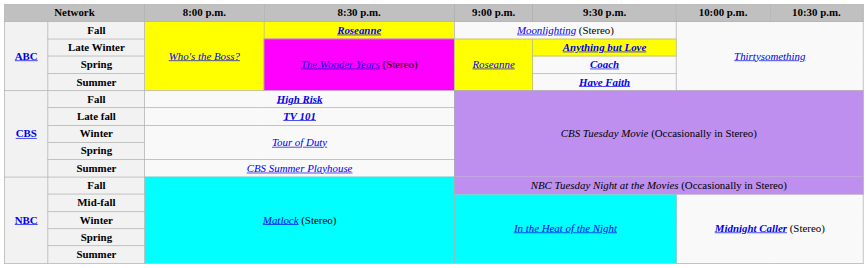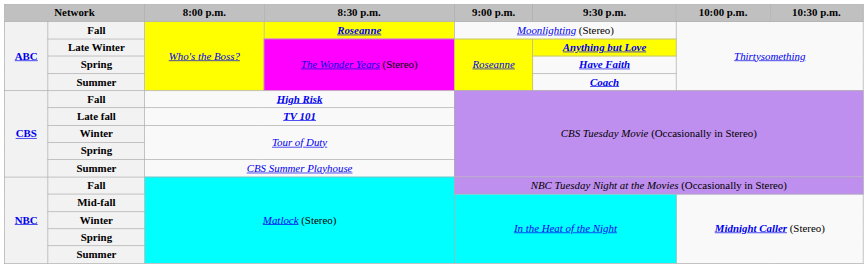Spring / The Wonder Years (Stereo) | 9:30 p.m.: Coach -> Have Faith
Summer / The Wonder Years (Stereo) | 9:30 p.m.: Have Faith -> Coach
